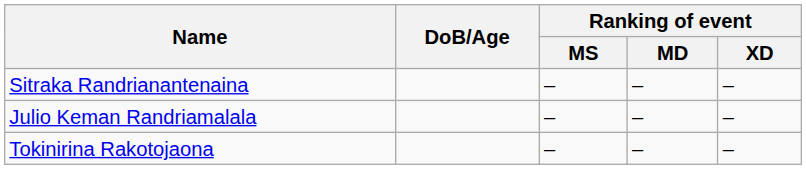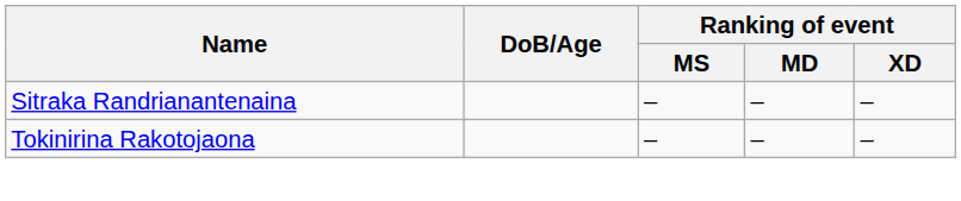- row: Julio Keman Randriamalala | – | – | –
